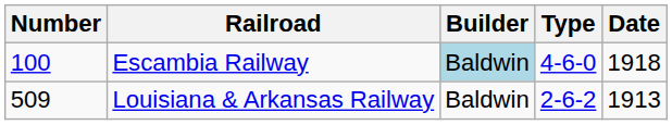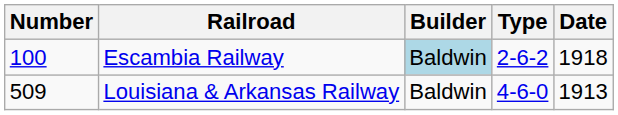Escambia Railway | Type: 4-6-0 -> 2-6-2
Louisiana & Arkansas Railway | Type: 2-6-2 -> 4-6-0
